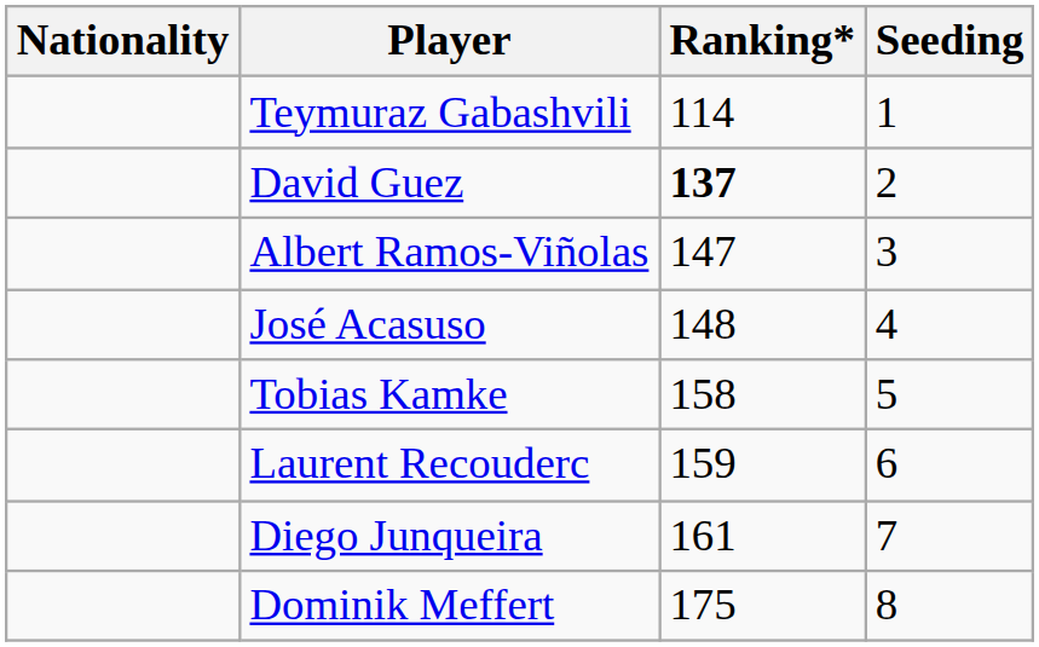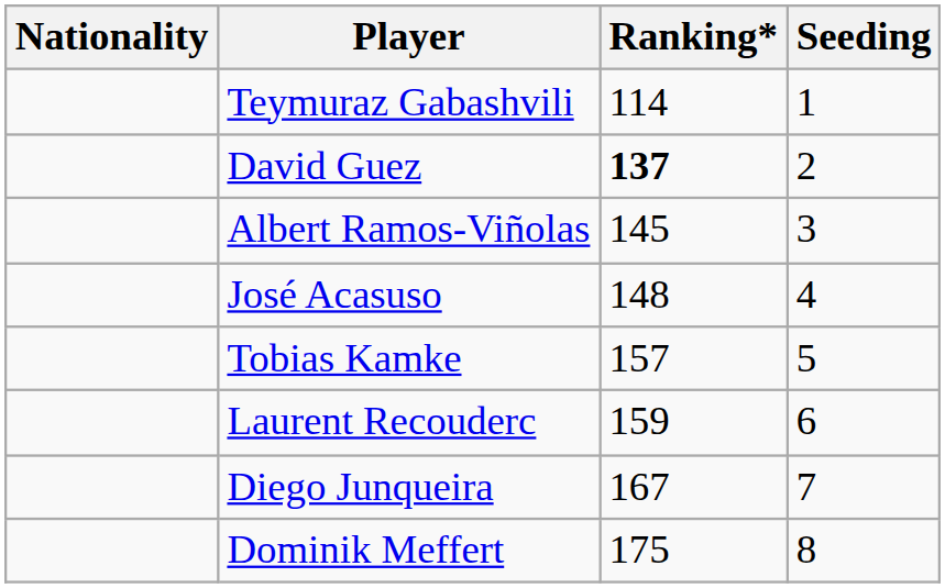Albert Ramos-Viñolas | Ranking*: 147 -> 145
Tobias Kamke | Ranking*: 158 -> 157
Diego Junqueira | Ranking*: 161 -> 167
